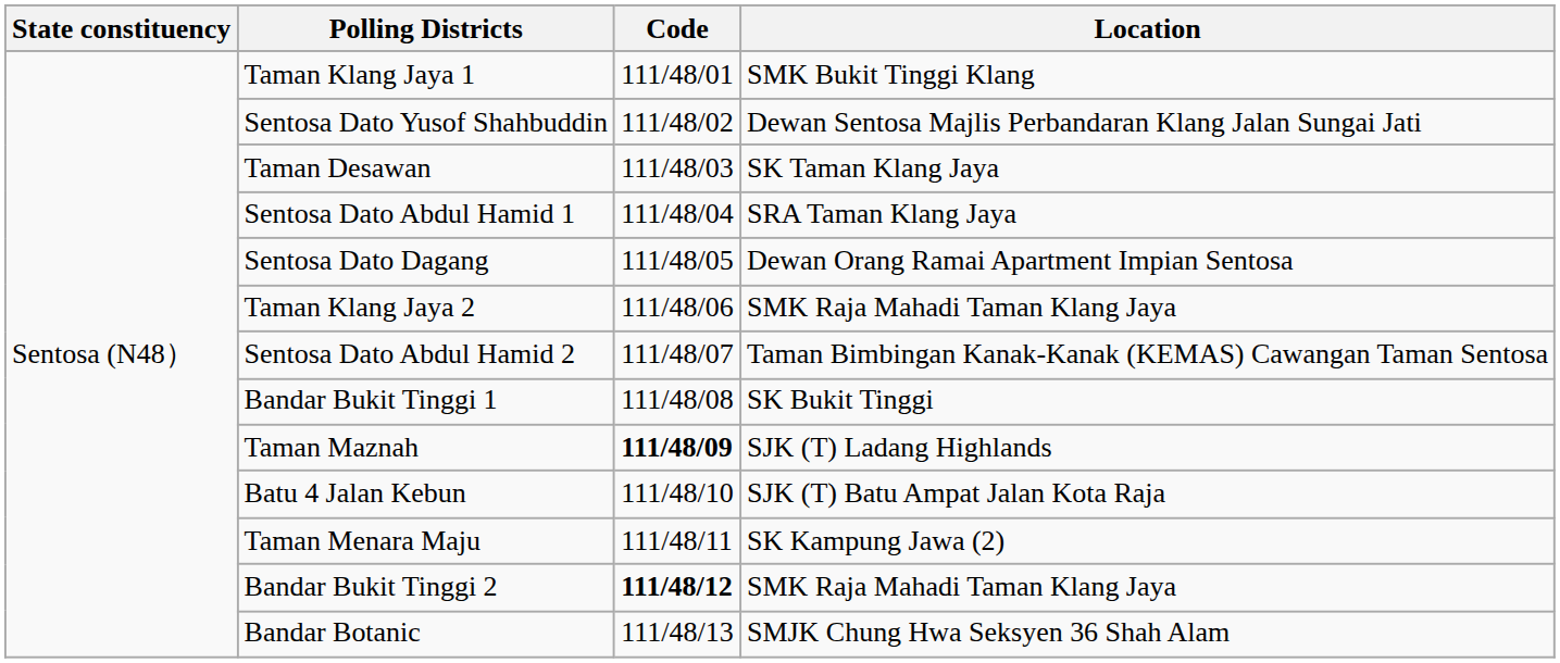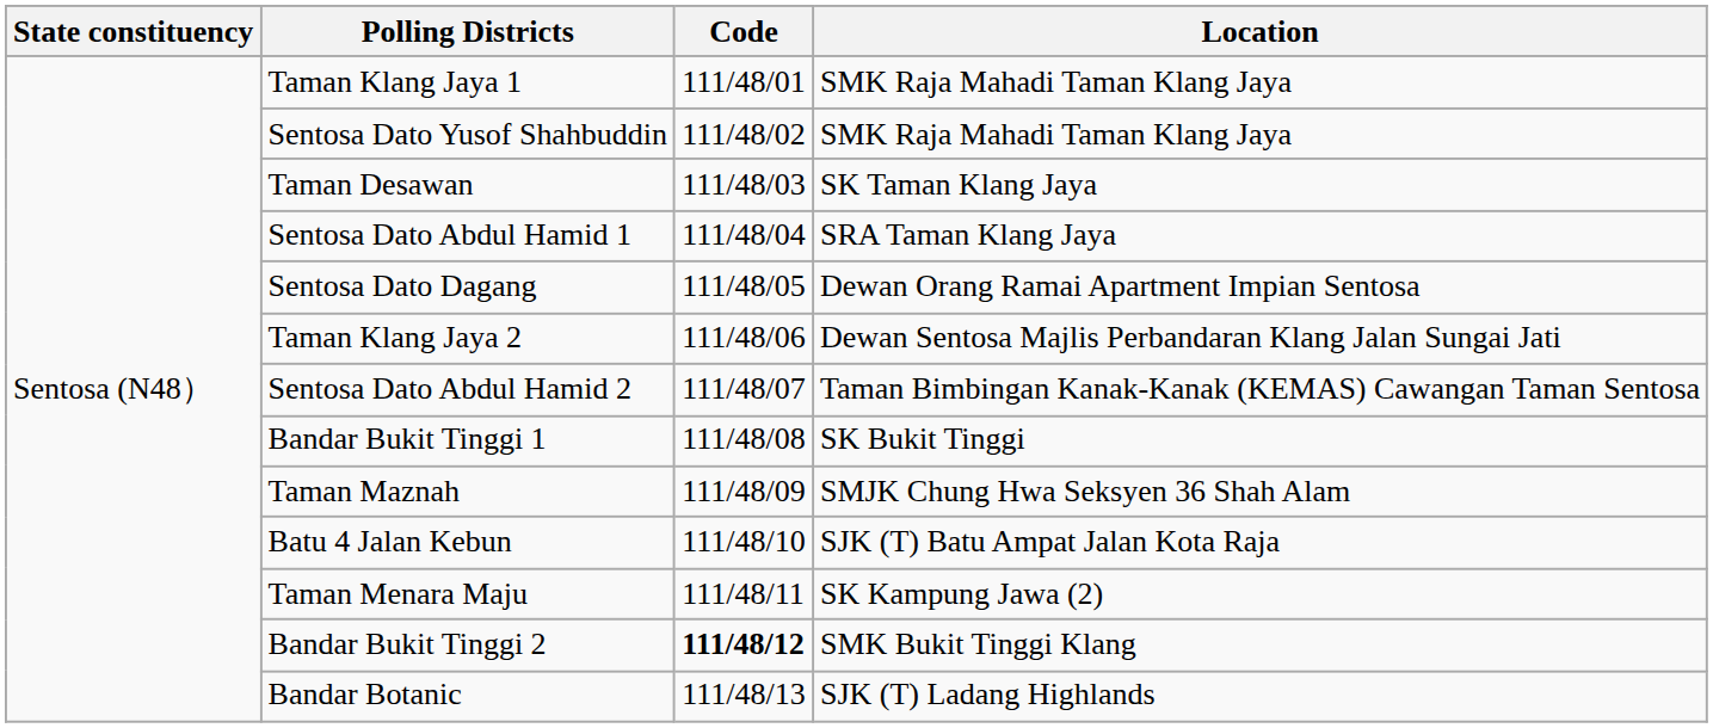Taman Klang Jaya 1 | Location: SMK Bukit Tinggi Klang -> SMK Raja Mahadi Taman Klang Jaya
Sentosa Dato Yusof Shahbuddin | Location: Dewan Sentosa Majlis Perbandaran Klang Jalan Sungai Jati -> SMK Raja Mahadi Taman Klang Jaya
Taman Klang Jaya 2 | Location: SMK Raja Mahadi Taman Klang Jaya -> Dewan Sentosa Majlis Perbandaran Klang Jalan Sungai Jati
Taman Maznah | Code: bold -> normal
Taman Maznah | Location: SJK (T) Ladang Highlands -> SMJK Chung Hwa Seksyen 36 Shah Alam
Bandar Bukit Tinggi 2 | Location: SMK Raja Mahadi Taman Klang Jaya -> SMK Bukit Tinggi Klang
Bandar Botanic | Location: SMJK Chung Hwa Seksyen 36 Shah Alam -> SJK (T) Ladang Highlands
